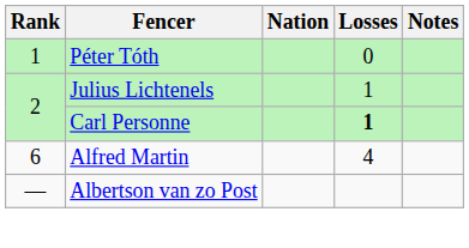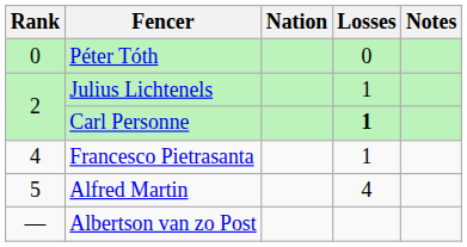Péter Tóth | Rank: 1 -> 0
+ row: 4 | Francesco Pietrasanta | 1
Alfred Martin | Rank: 6 -> 5
